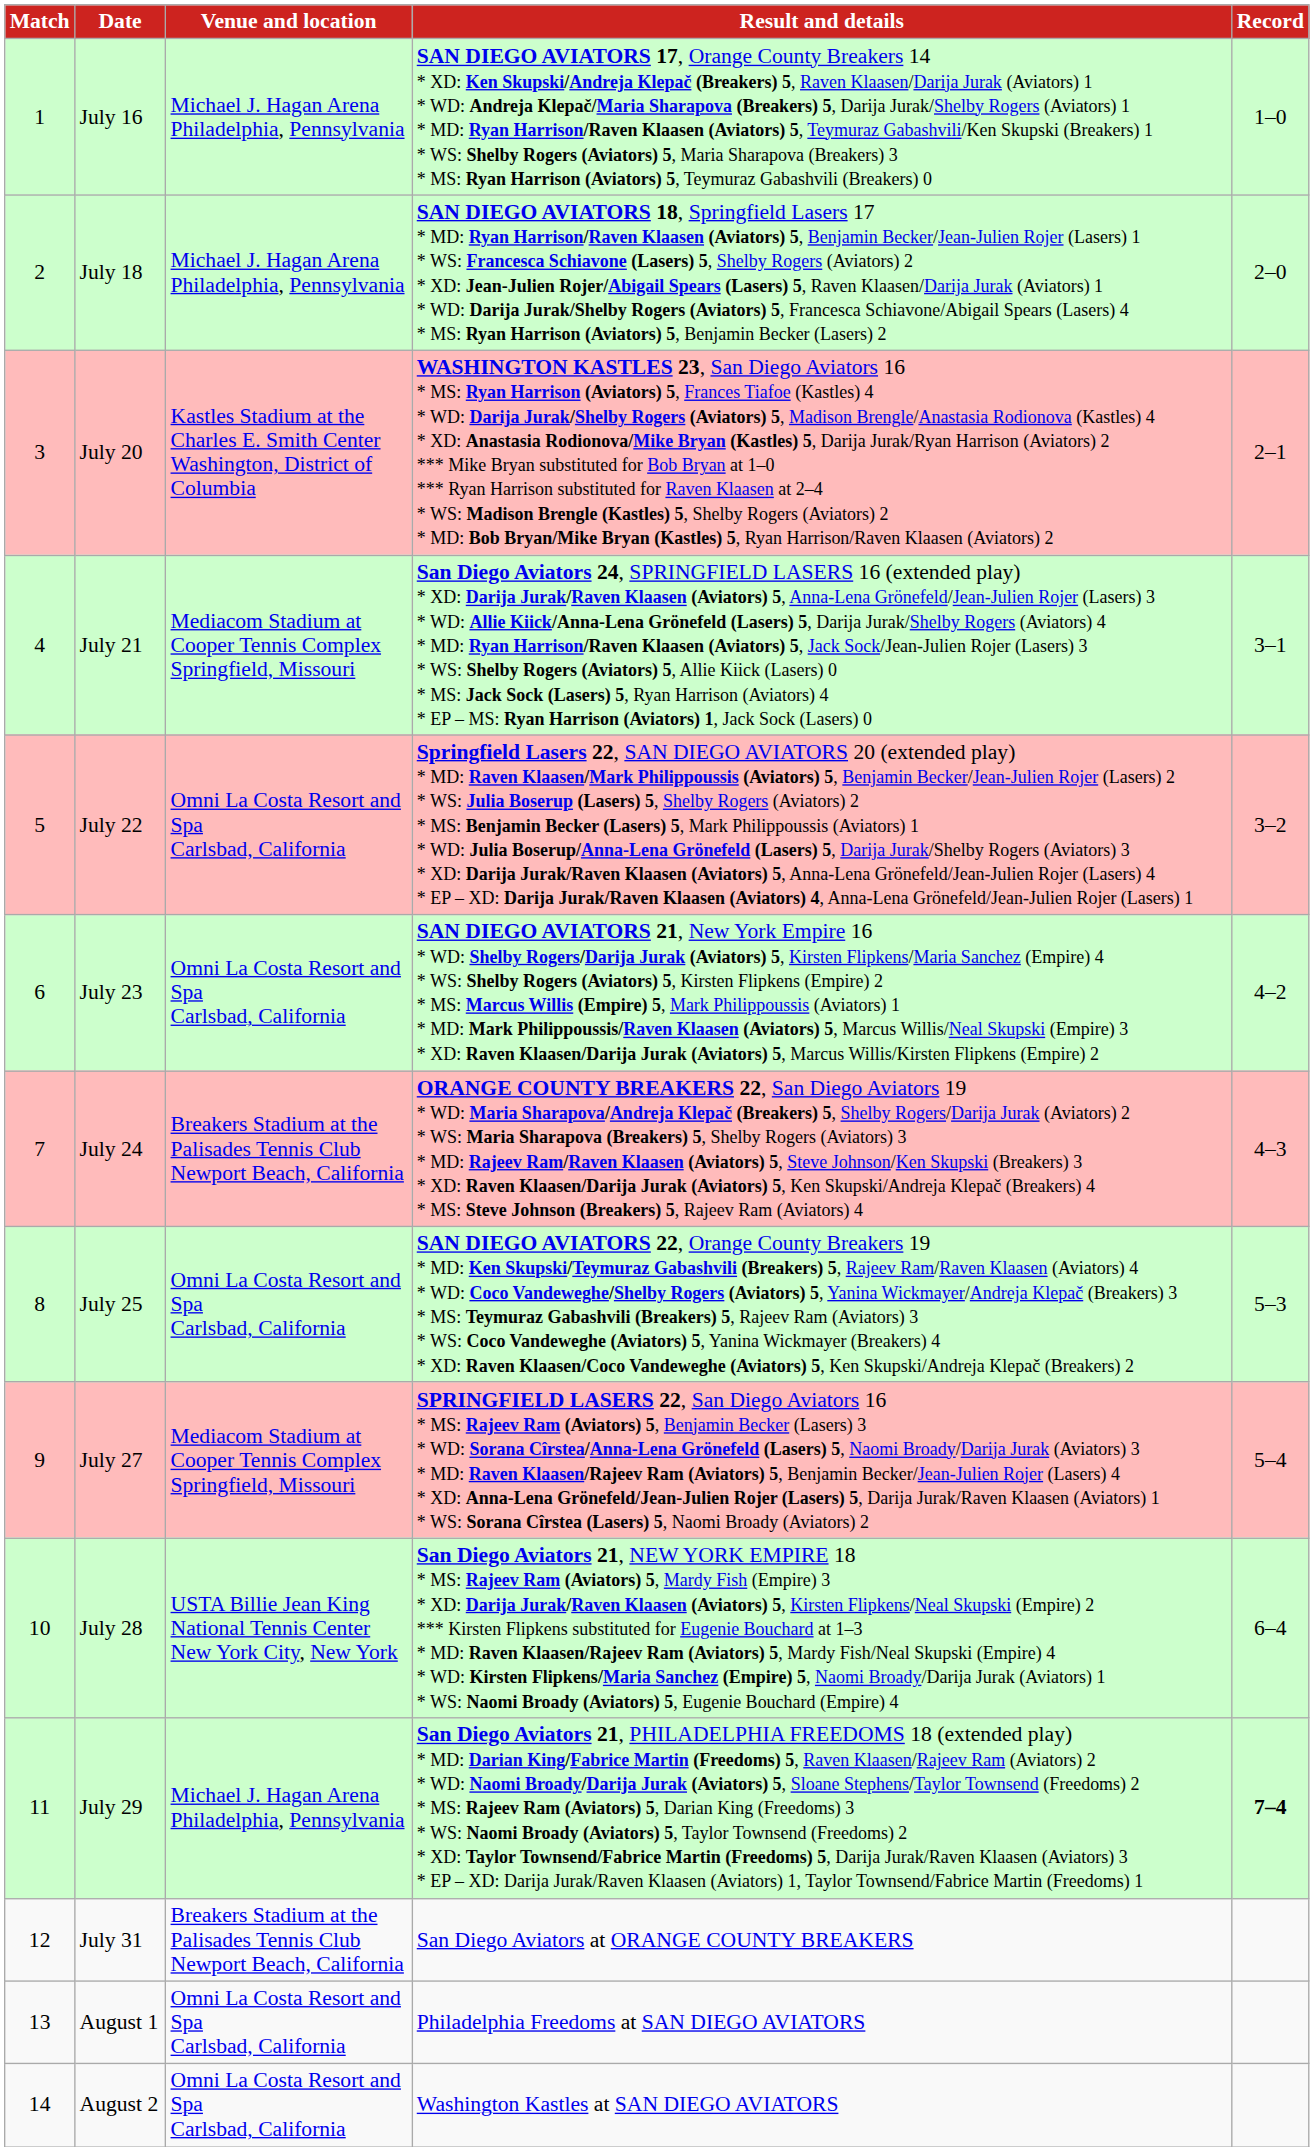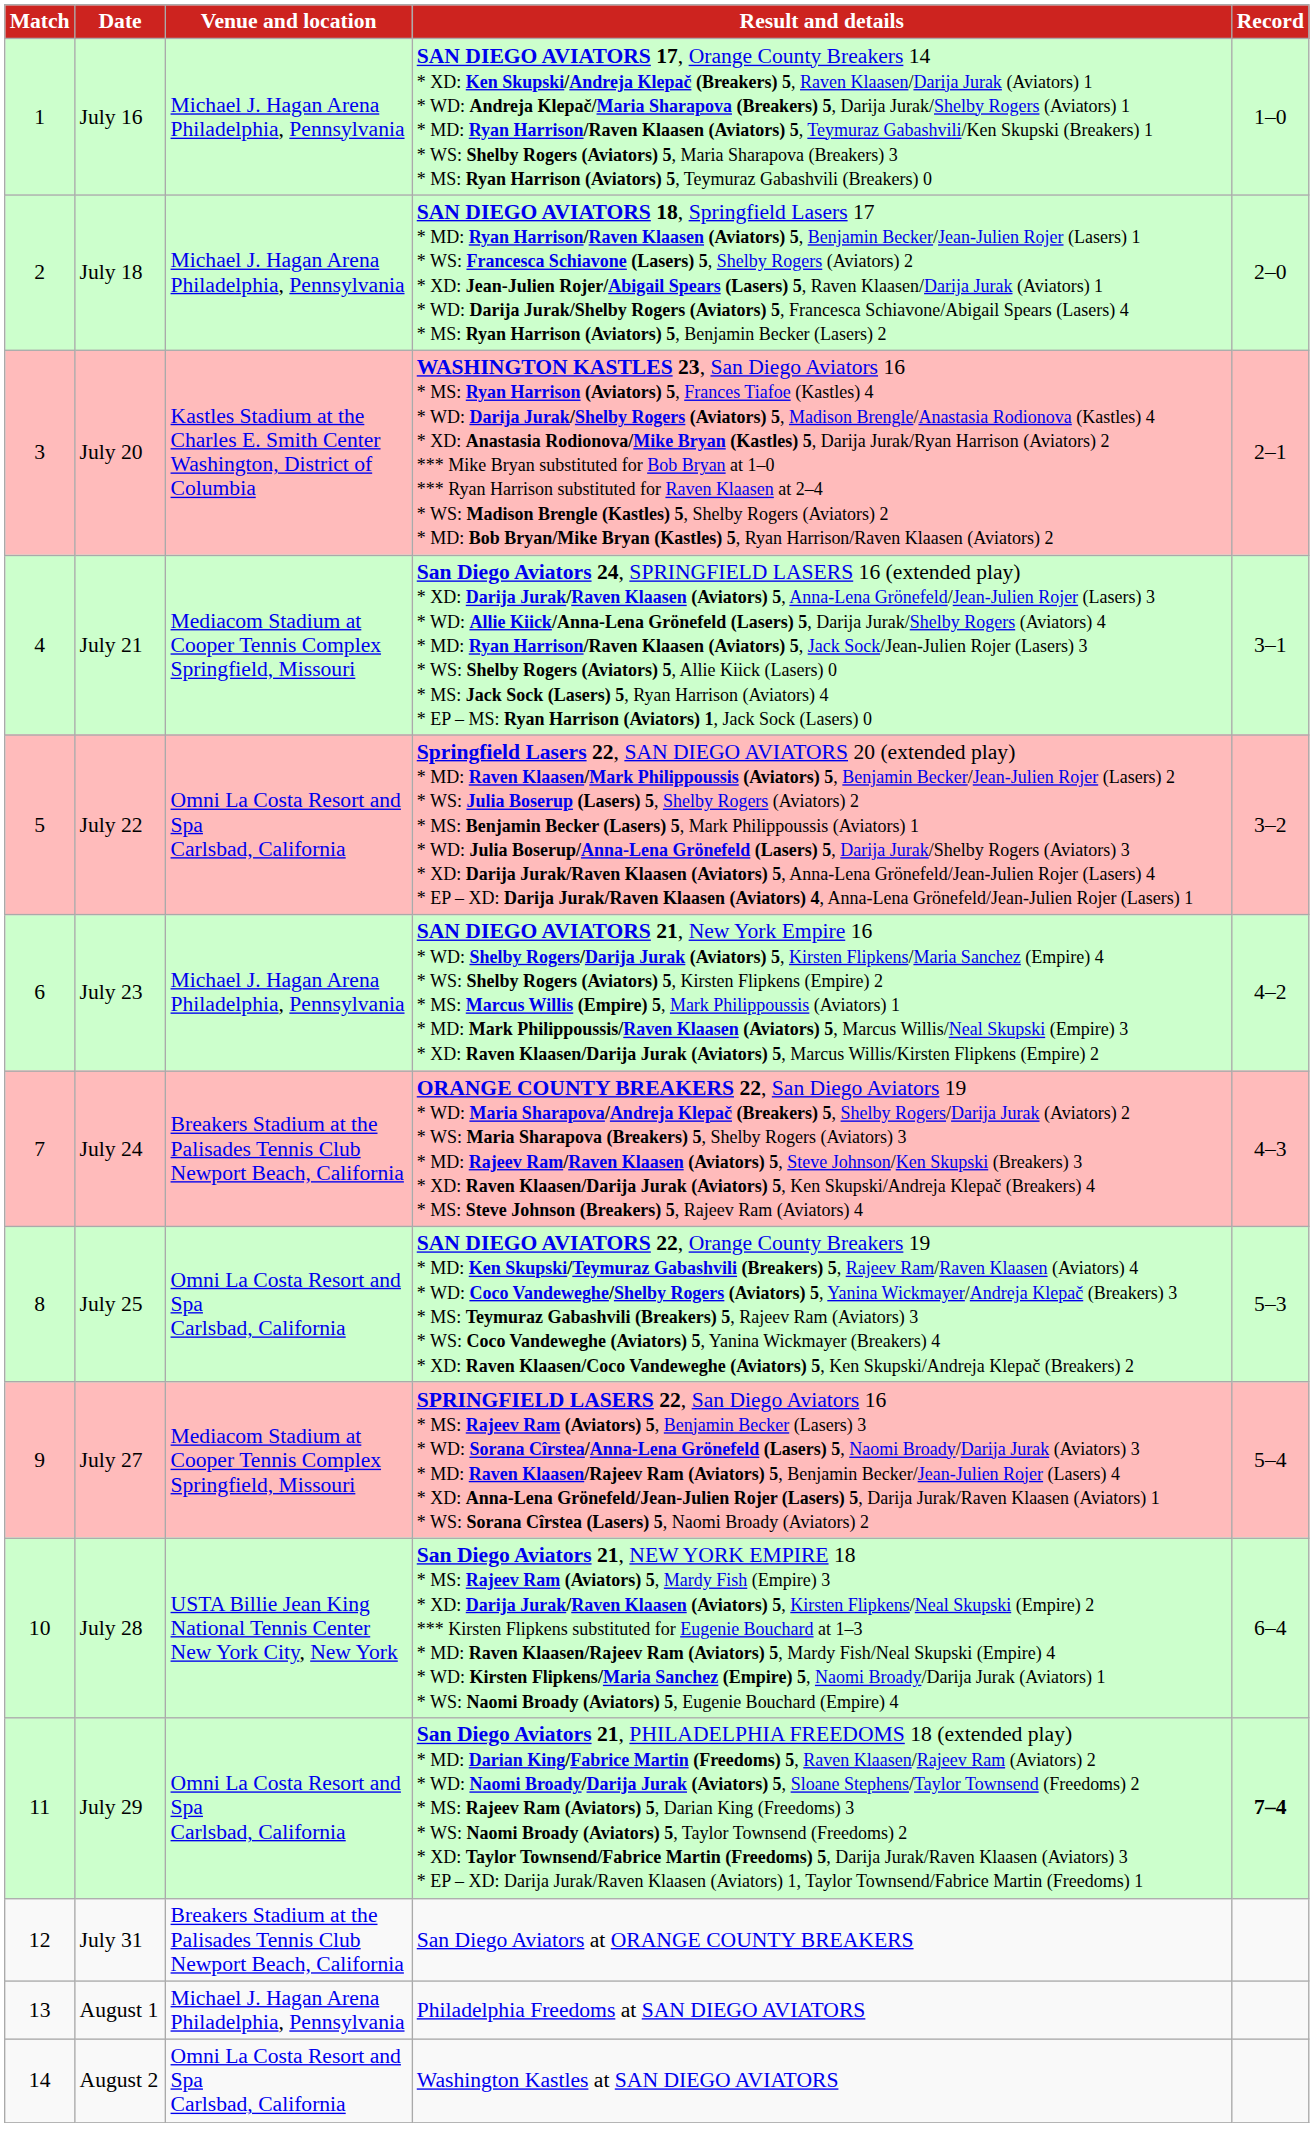July 23 | Venue and location: Omni La Costa Resort and Spa Carlsbad, California -> Michael J. Hagan Arena Philadelphia, Pennsylvania
July 29 | Venue and location: Michael J. Hagan Arena Philadelphia, Pennsylvania -> Omni La Costa Resort and Spa Carlsbad, California
August 1 | Venue and location: Omni La Costa Resort and Spa Carlsbad, California -> Michael J. Hagan Arena Philadelphia, Pennsylvania
